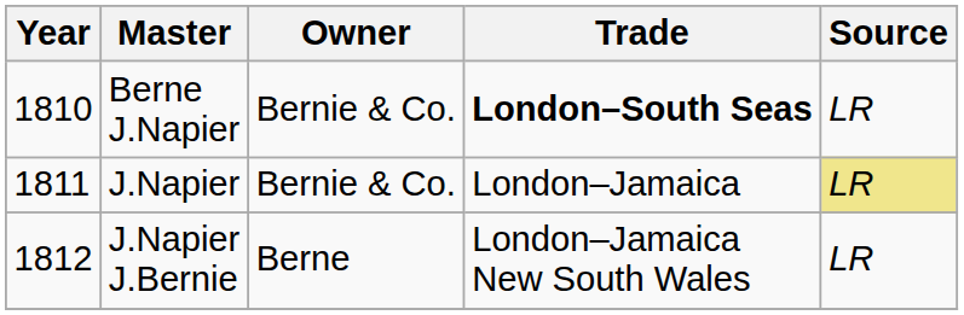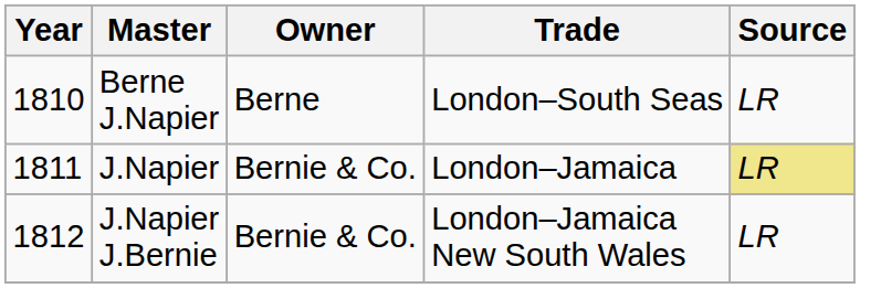Berne J.Napier | Owner: Bernie & Co. -> Berne
Berne J.Napier | Trade: bold -> normal
J.Napier J.Bernie | Owner: Berne -> Bernie & Co.
